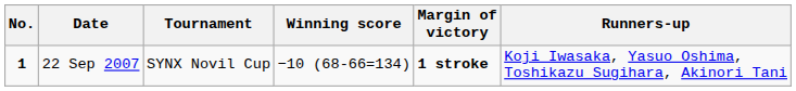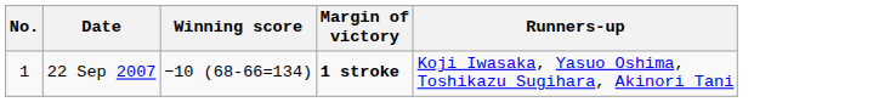- column: Tournament | SYNX Novil Cup
22 Sep 2007 | No.: bold -> normal
